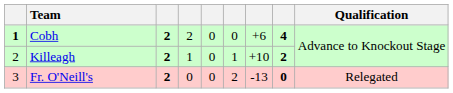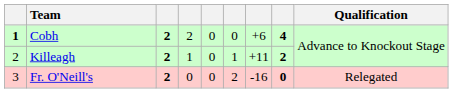Killeagh | column 7: +10 -> +11
Fr. O'Neill's | column 7: -13 -> -16
